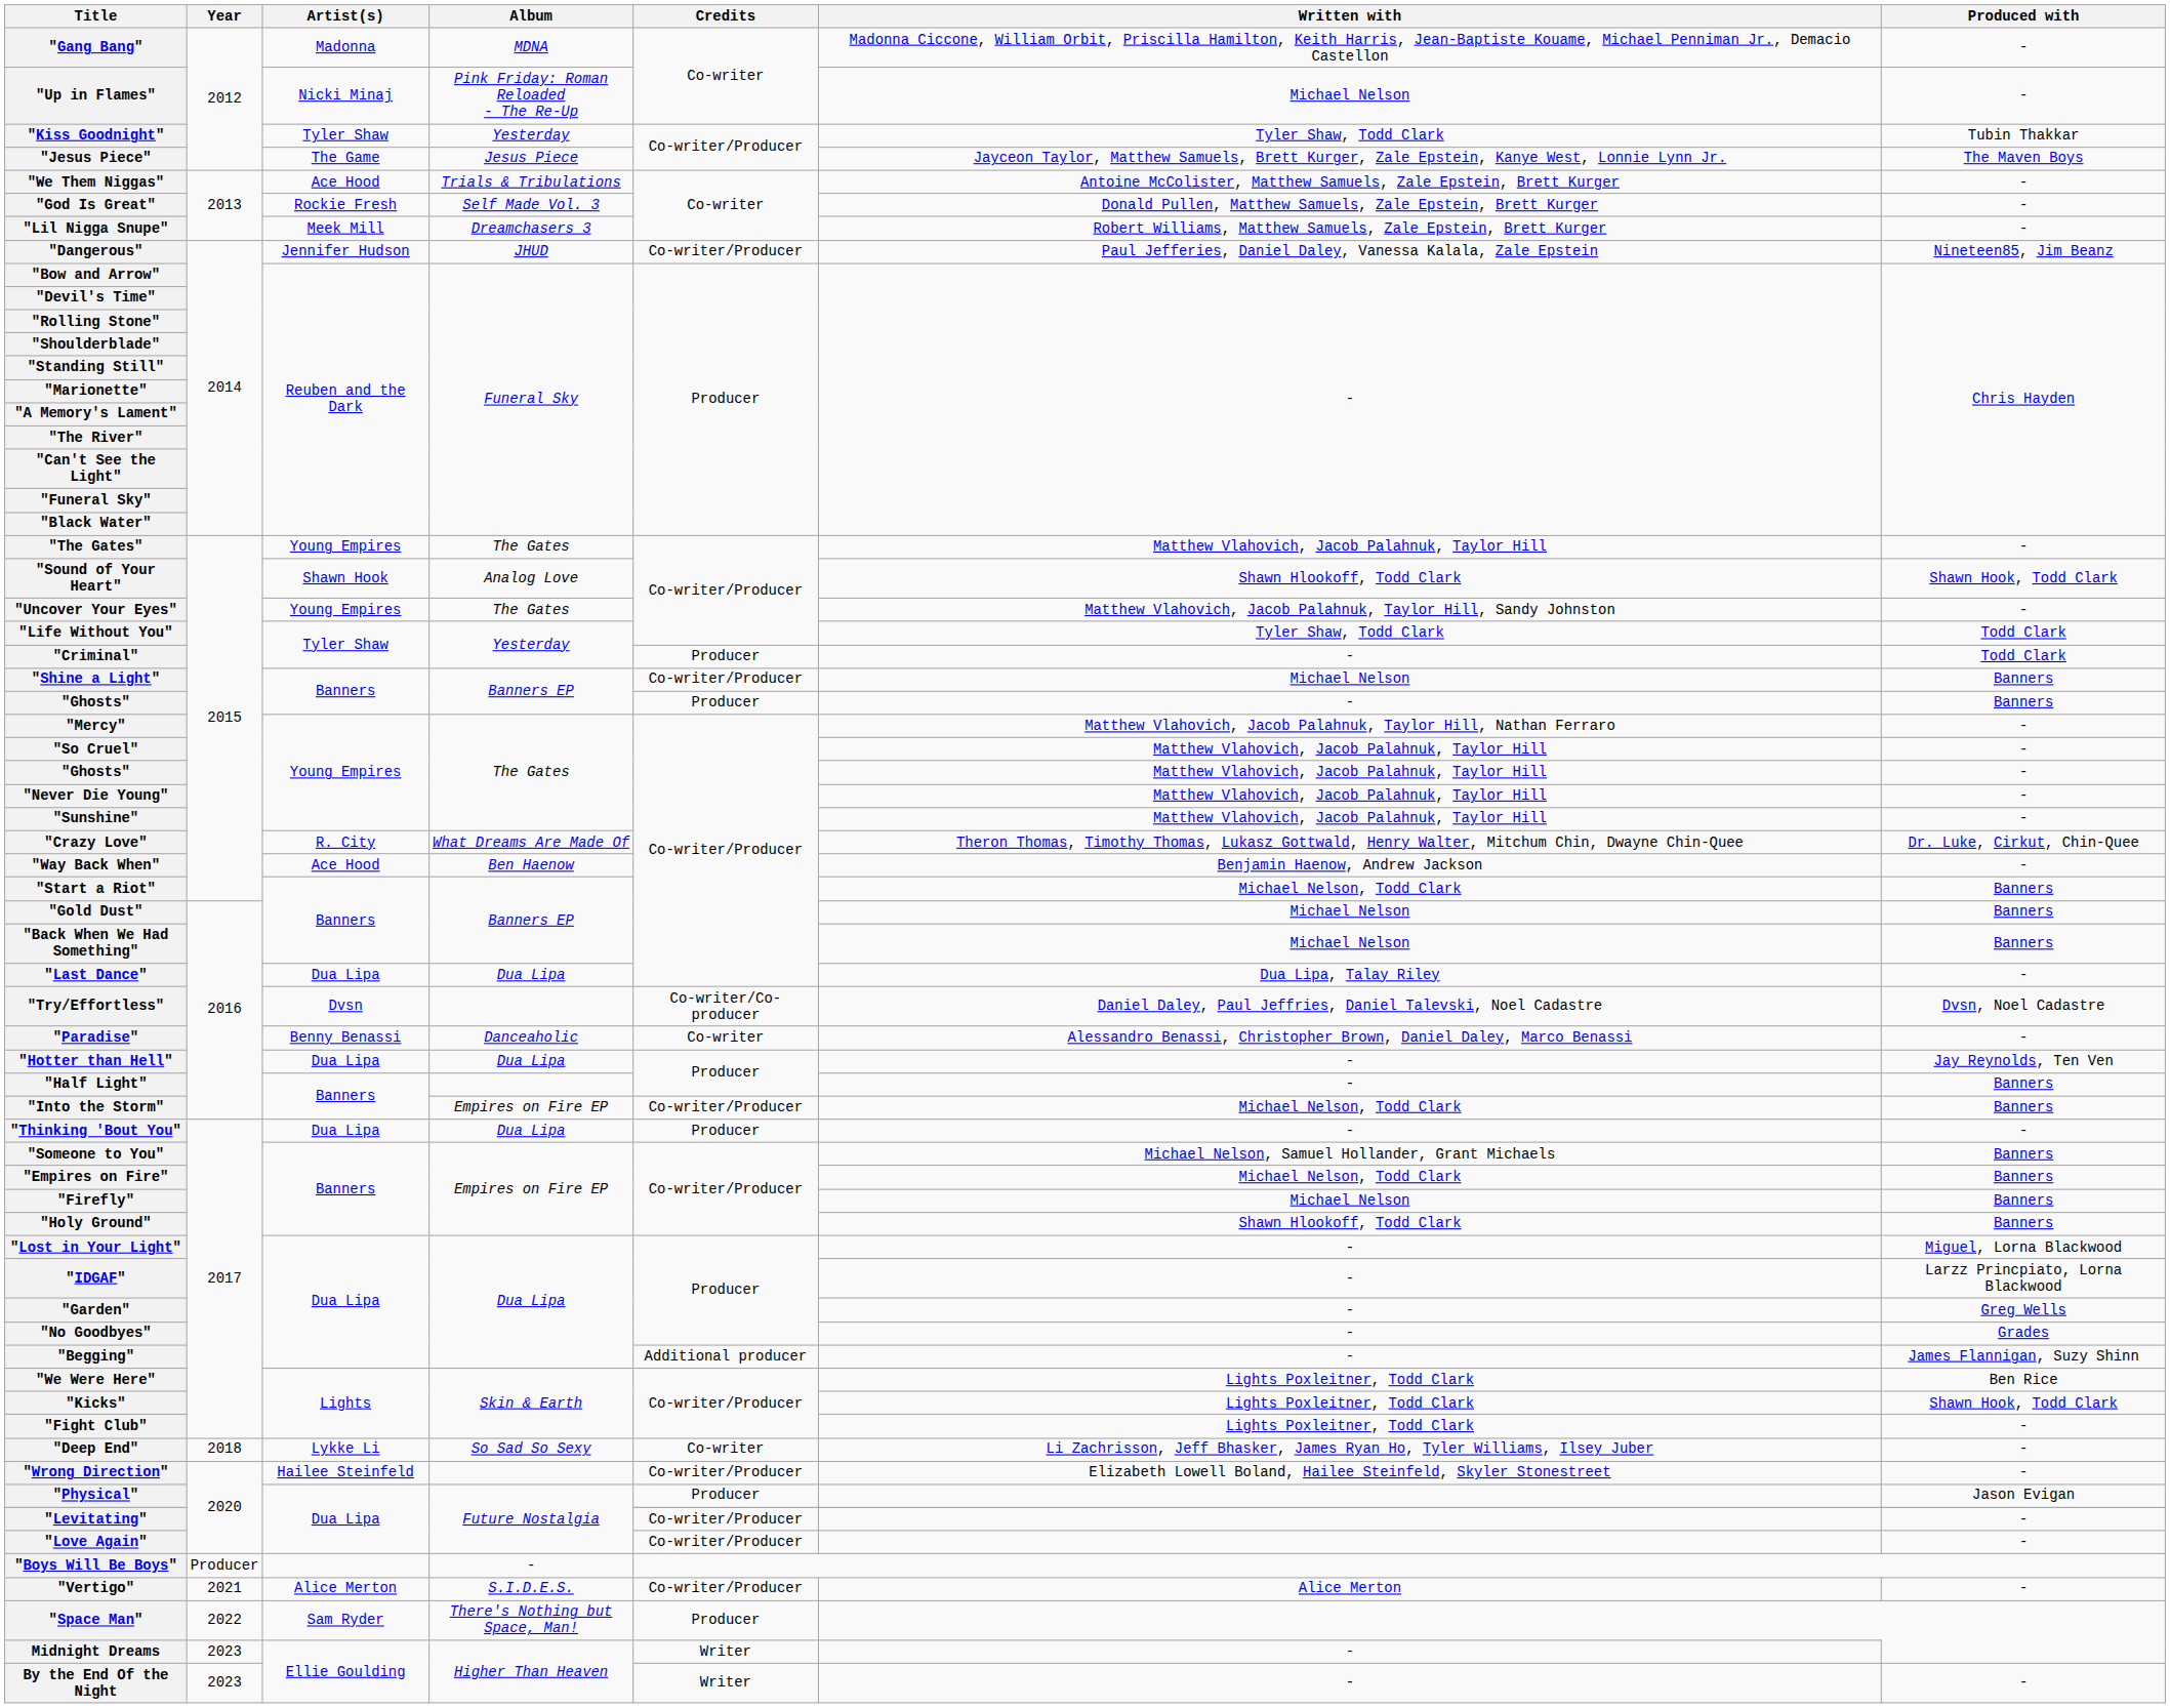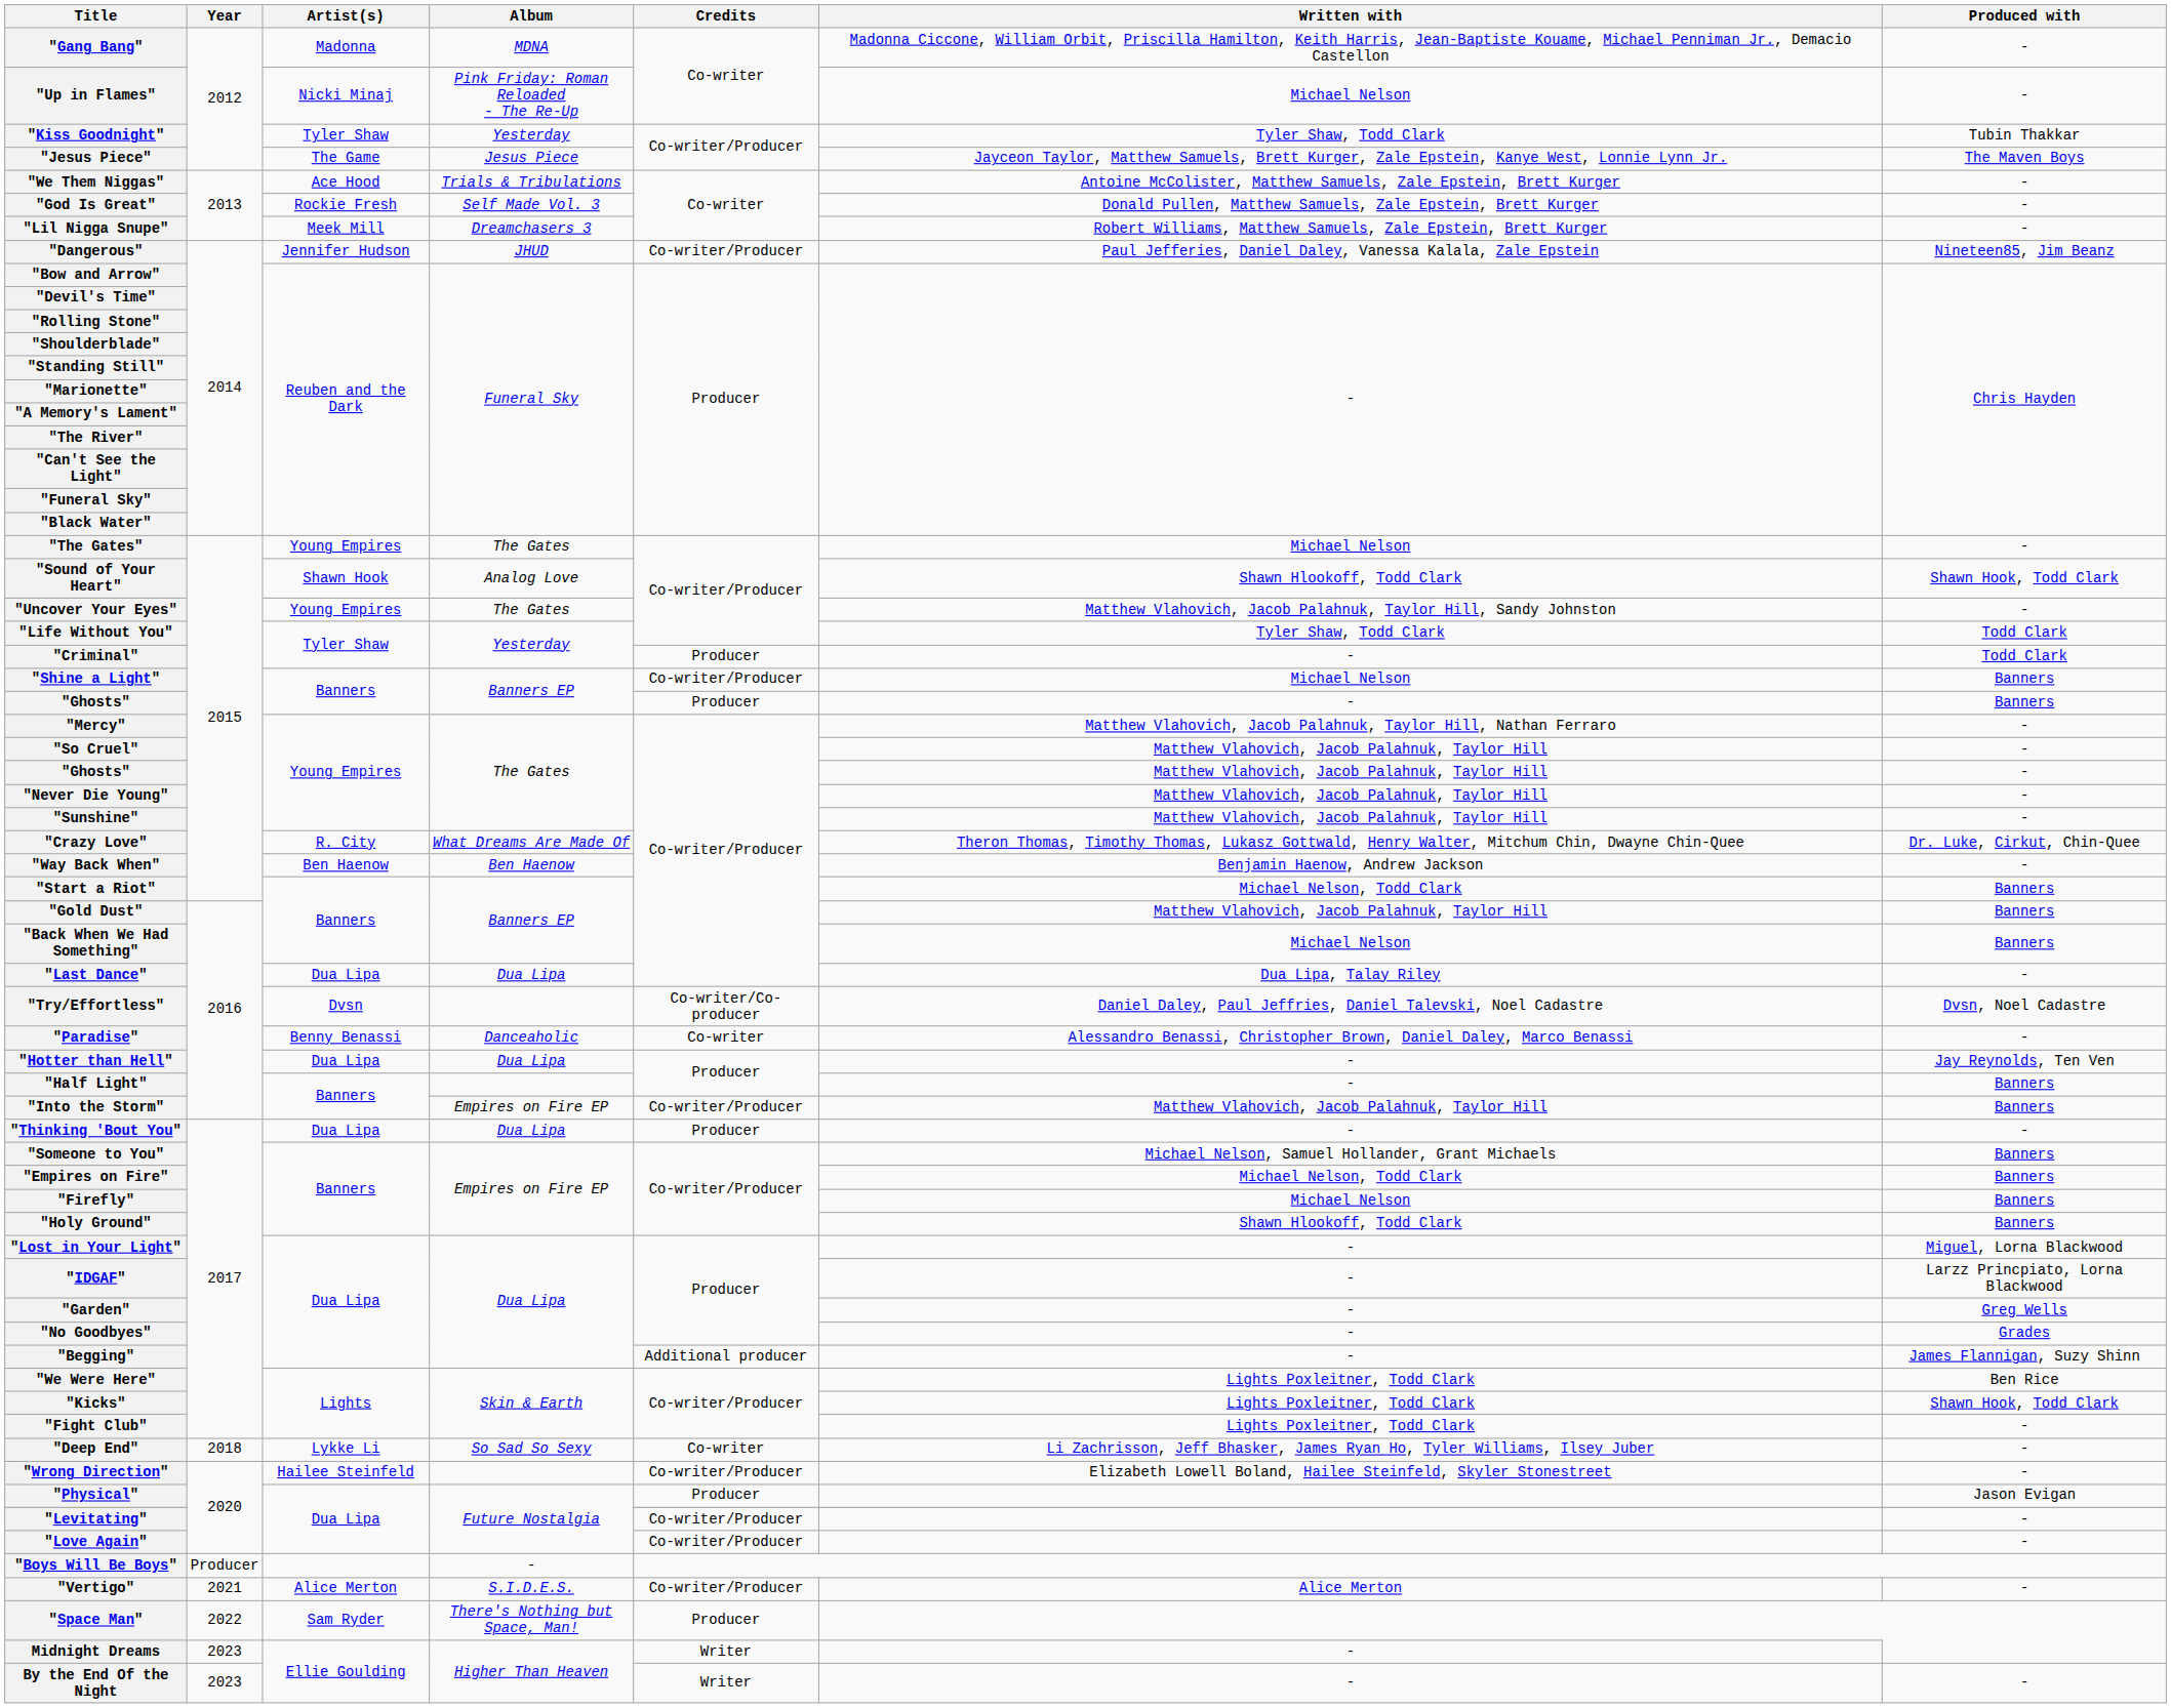"The Gates" | Written with: Matthew Vlahovich, Jacob Palahnuk, Taylor Hill -> Michael Nelson
"Way Back When" | Artist(s): Ace Hood -> Ben Haenow
"Gold Dust" | Written with: Michael Nelson -> Matthew Vlahovich, Jacob Palahnuk, Taylor Hill
"Into the Storm" | Written with: Michael Nelson, Todd Clark -> Matthew Vlahovich, Jacob Palahnuk, Taylor Hill
